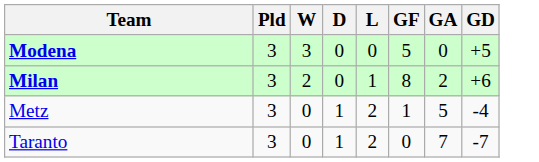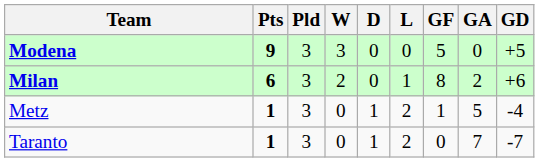+ column: Pts | 9 | 6 | 1 | 1
